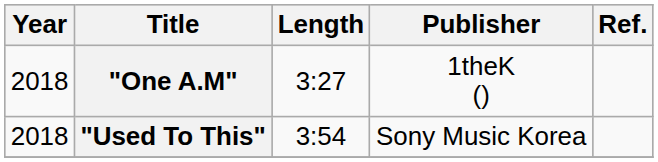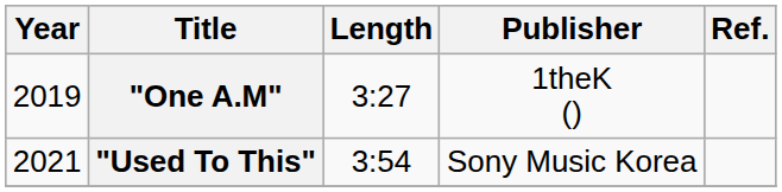"One A.M" | Year: 2018 -> 2019
"Used To This" | Year: 2018 -> 2021
